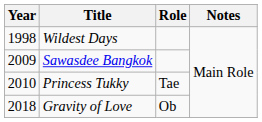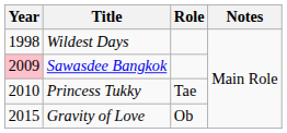Sawasdee Bangkok | Year: no background -> pink background
Gravity of Love | Year: 2018 -> 2015
